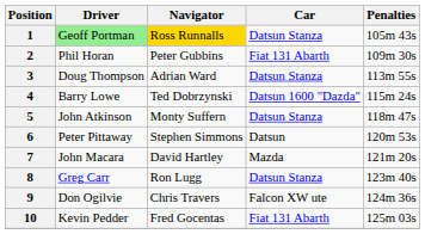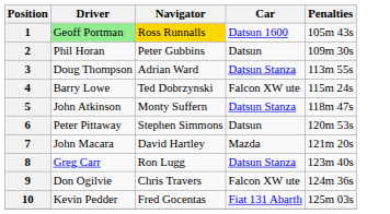1 | Car: Datsun Stanza -> Datsun 1600
2 | Car: Fiat 131 Abarth -> Datsun
4 | Car: Datsun 1600 "Dazda" -> Falcon XW ute
